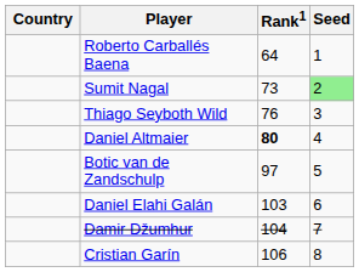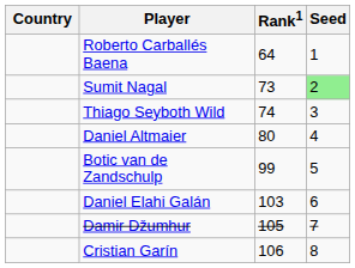Thiago Seyboth Wild | Rank1: 76 -> 74
Daniel Altmaier | Rank1: bold -> normal
Botic van de Zandschulp | Rank1: 97 -> 99
Damir Džumhur | Rank1: 104 -> 105
